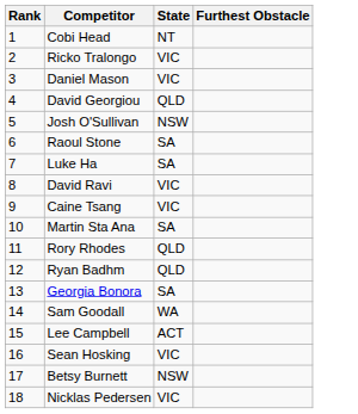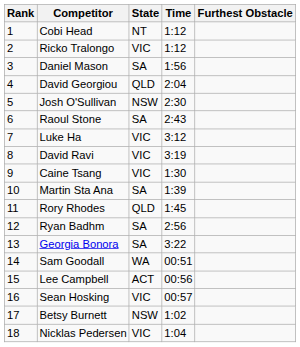+ column: Time | 1:12 | 1:12 | 1:56 | 2:04 | 2:30 | 2:43 | 3:12 | 3:19 | 1:30 | 1:39 | 1:45 | 2:56 | 3:22 | 00:51 | 00:56 | 00:57 | 1:02 | 1:04
Daniel Mason | State: VIC -> SA
Luke Ha | State: SA -> VIC
Ryan Badhm | State: QLD -> SA
